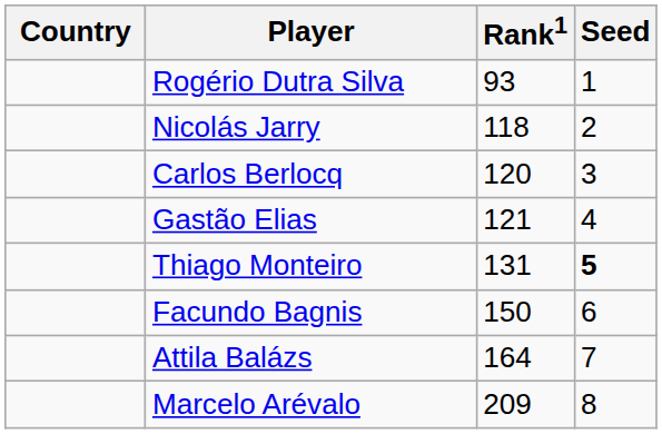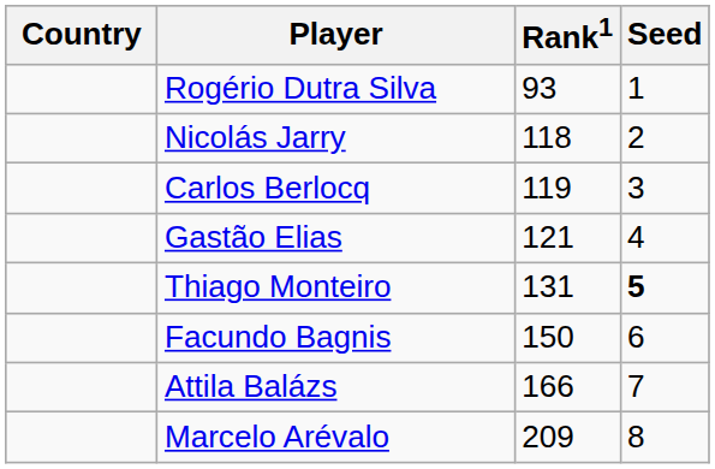Carlos Berlocq | Rank1: 120 -> 119
Attila Balázs | Rank1: 164 -> 166
